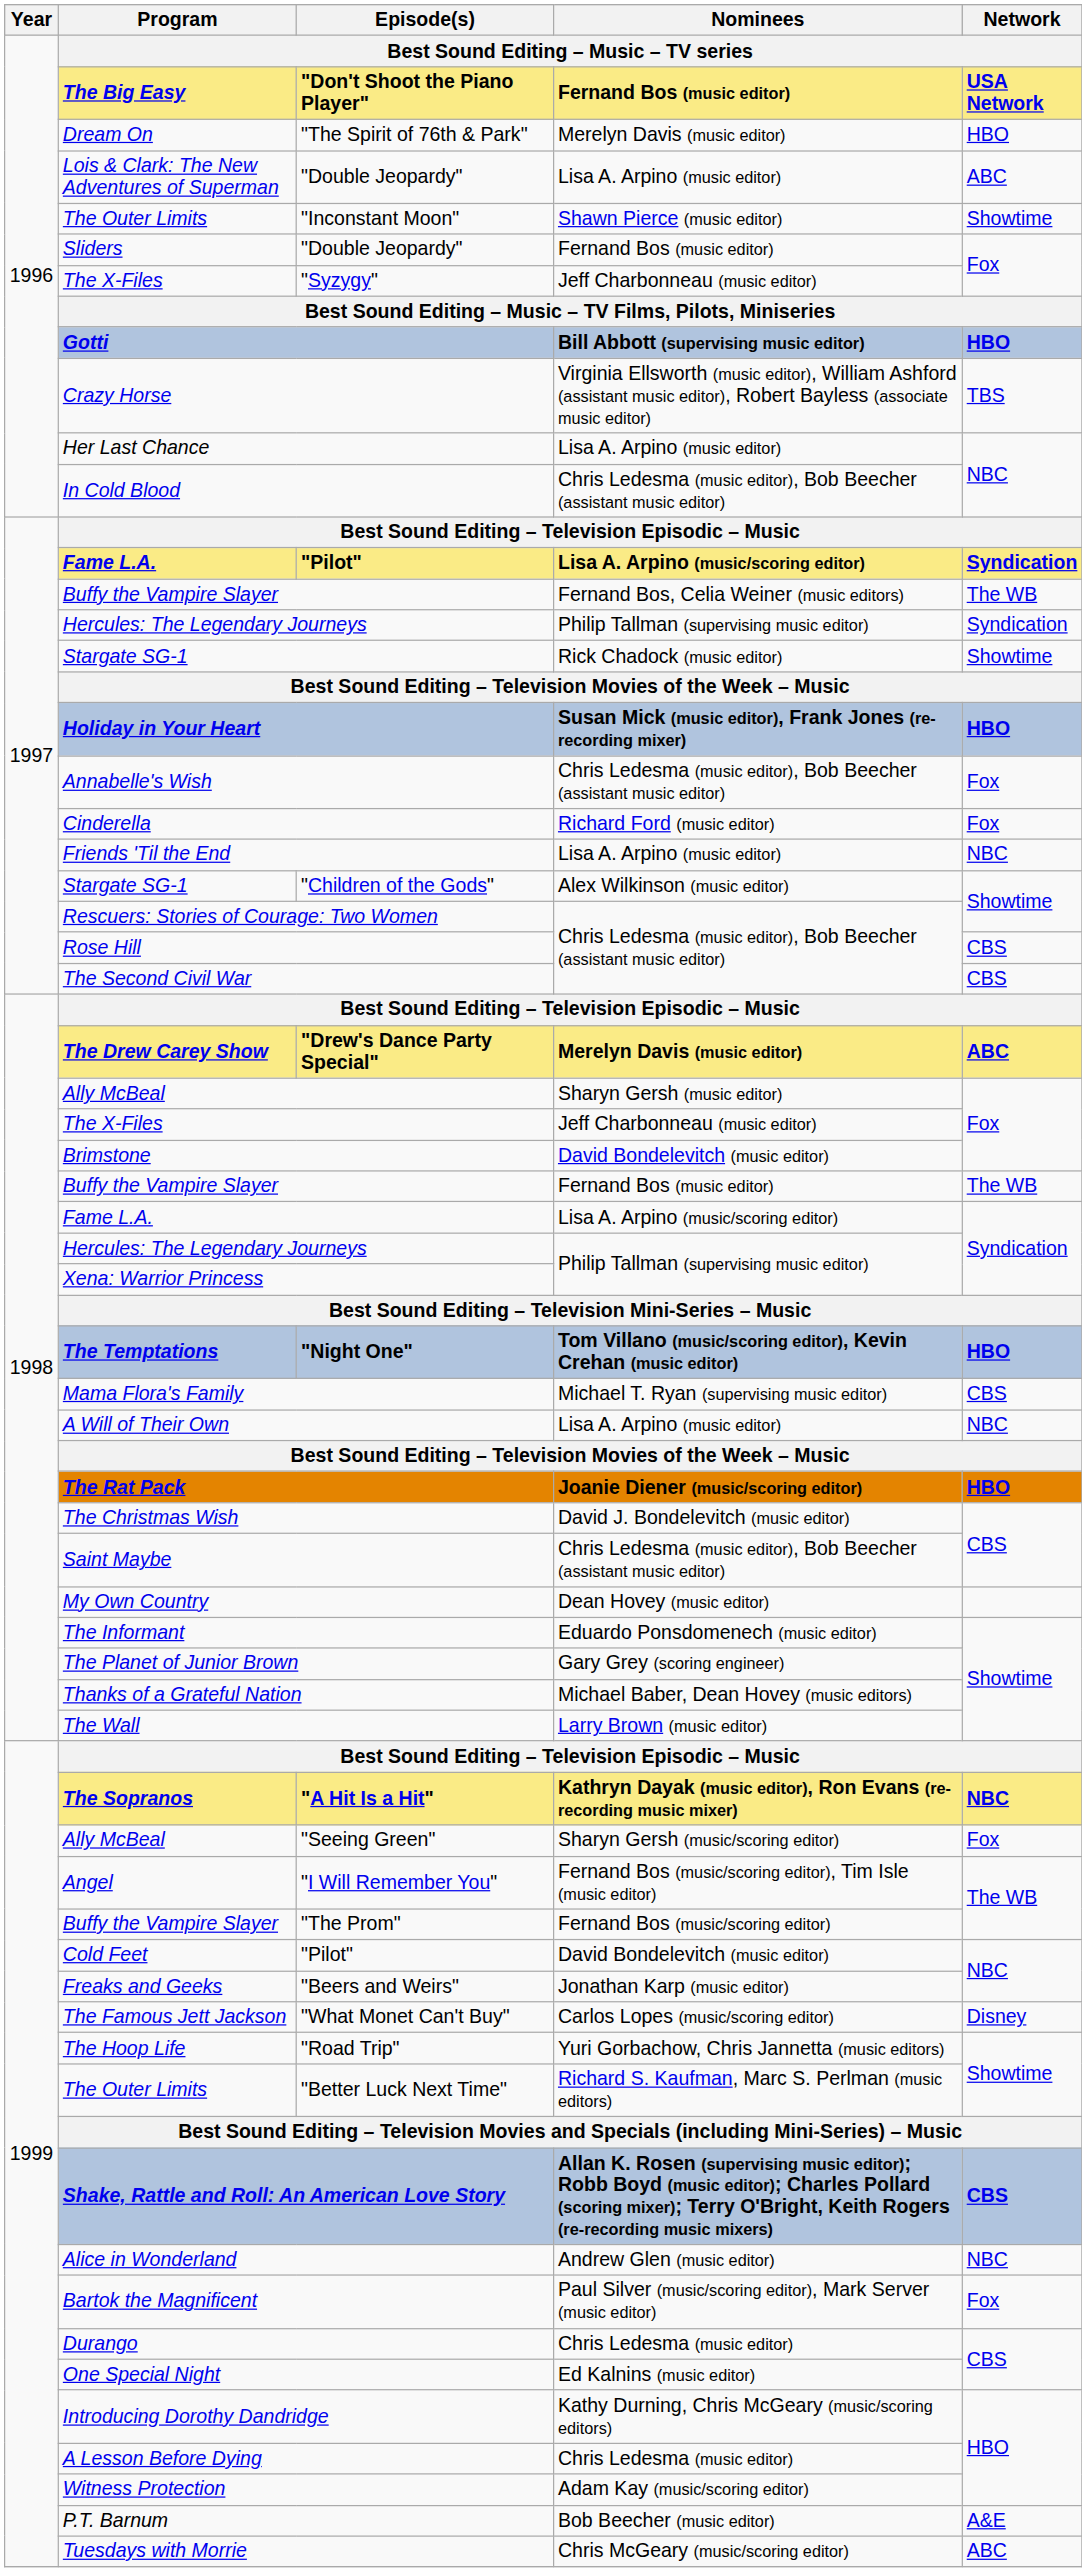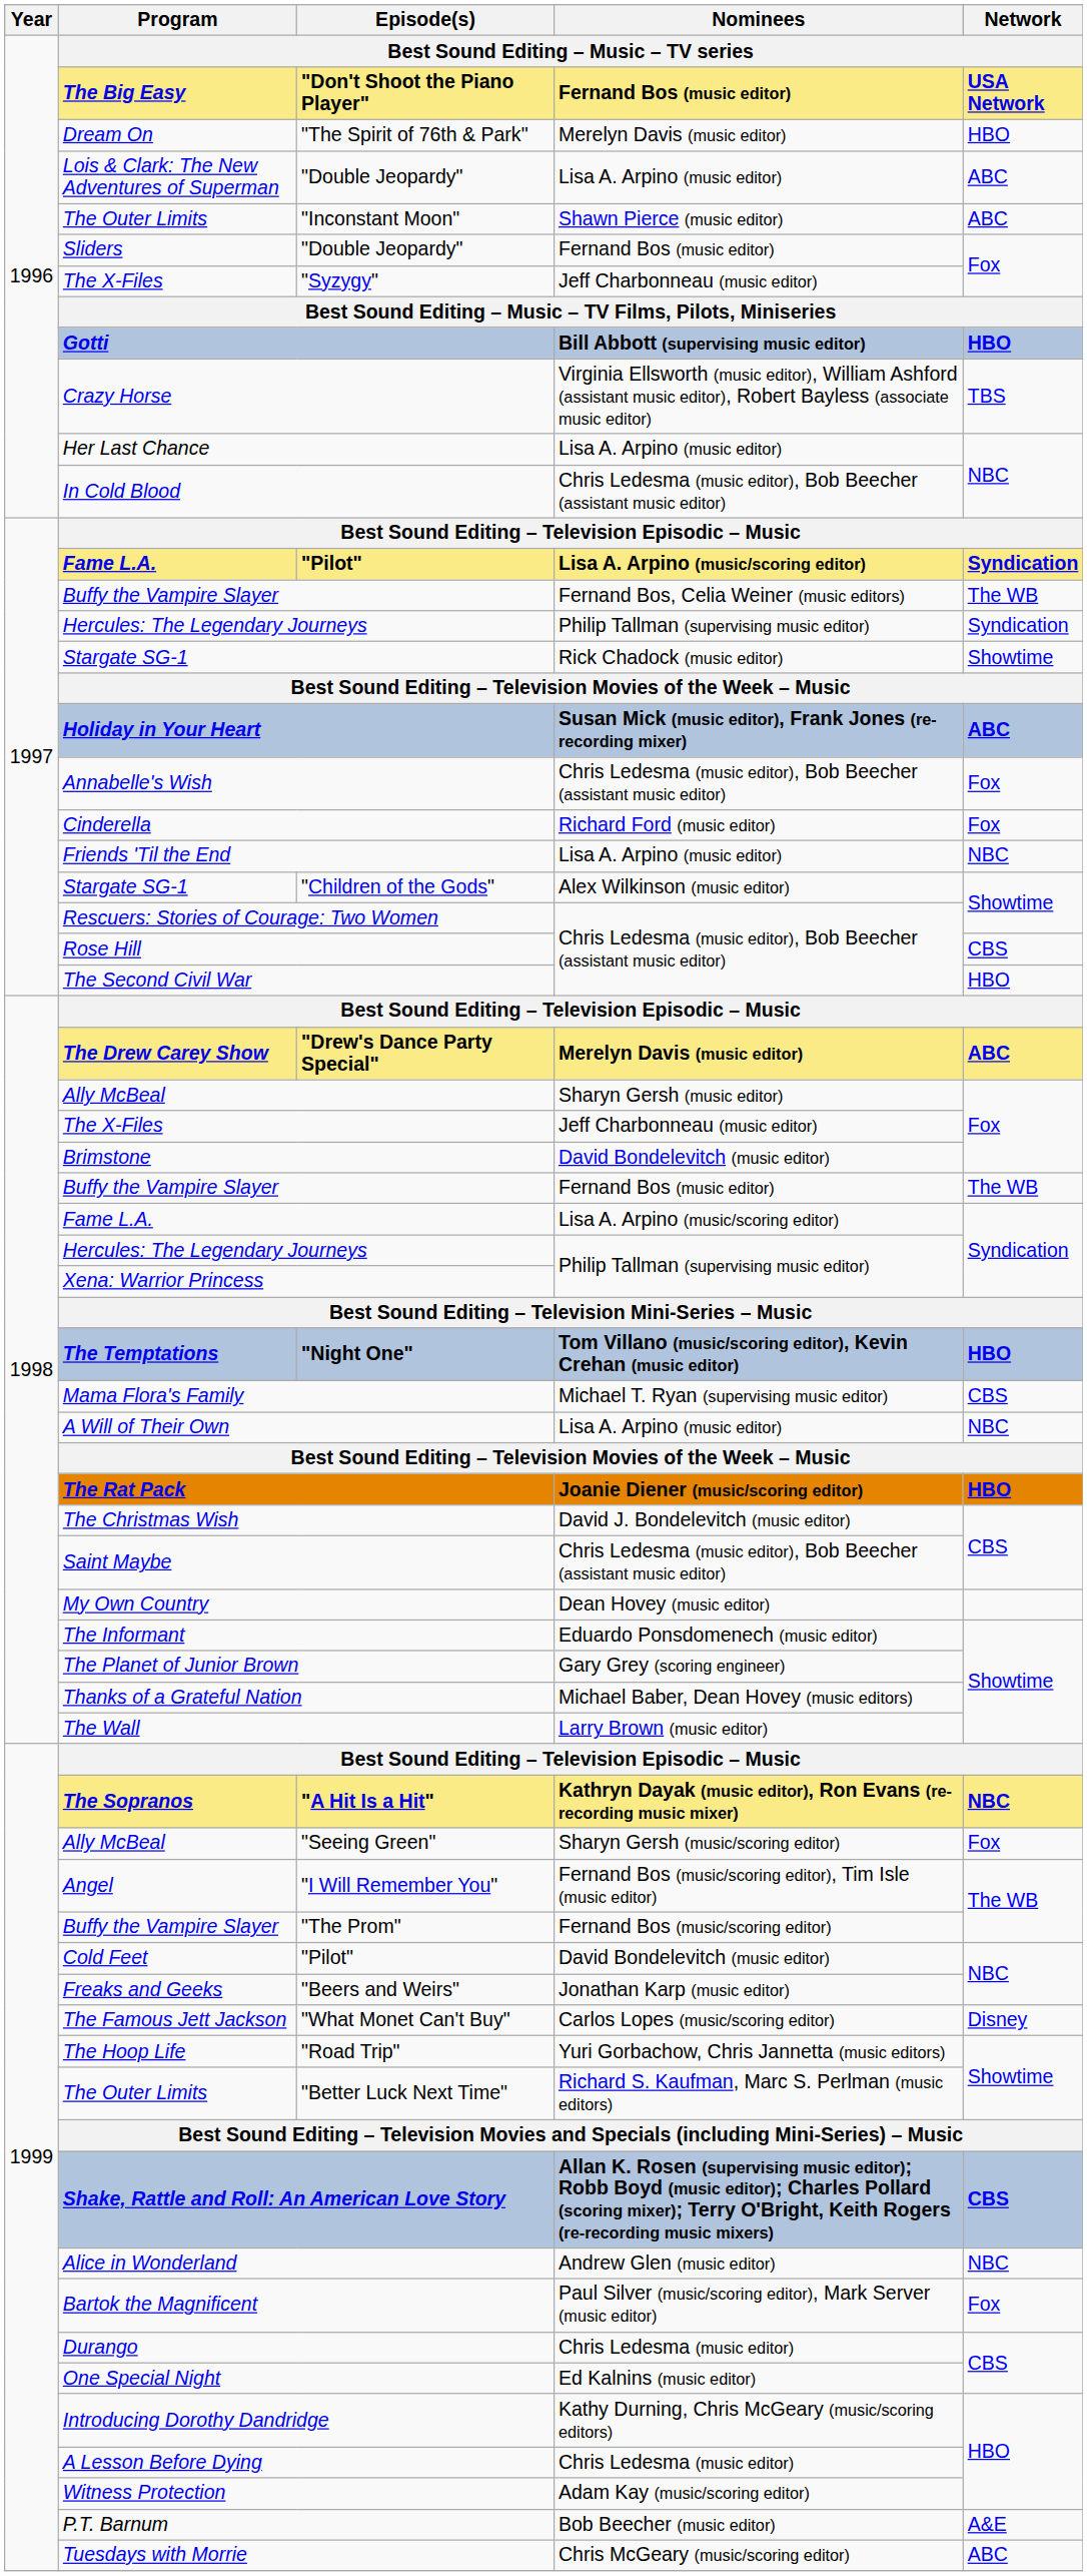"Inconstant Moon" | Network: Showtime -> ABC
Holiday in Your Heart | Network: HBO -> ABC
The Second Civil War | Network: CBS -> HBO
